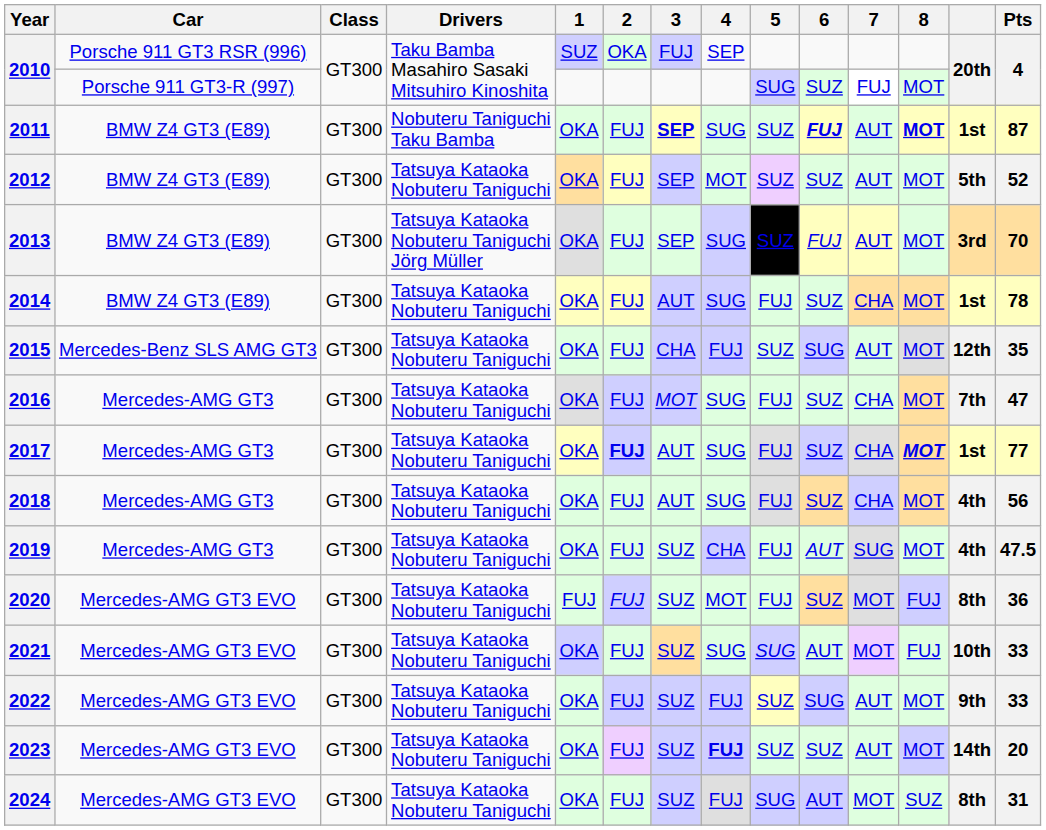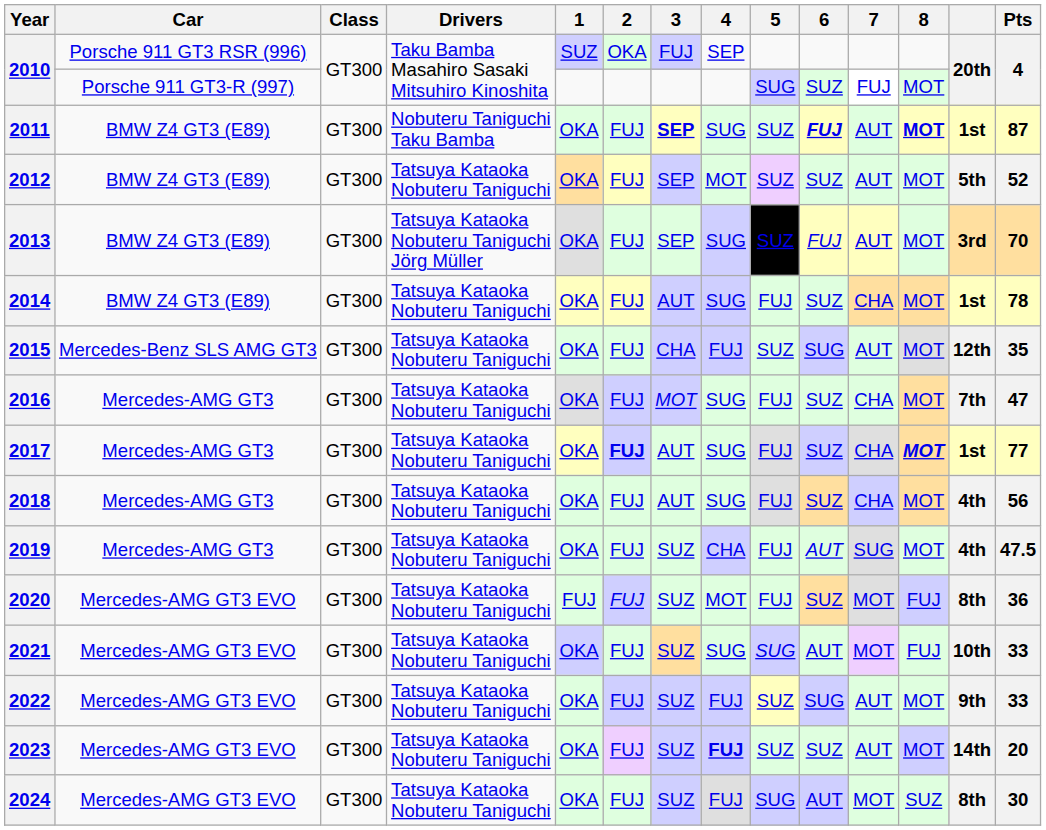2024 | Pts: 31 -> 30
